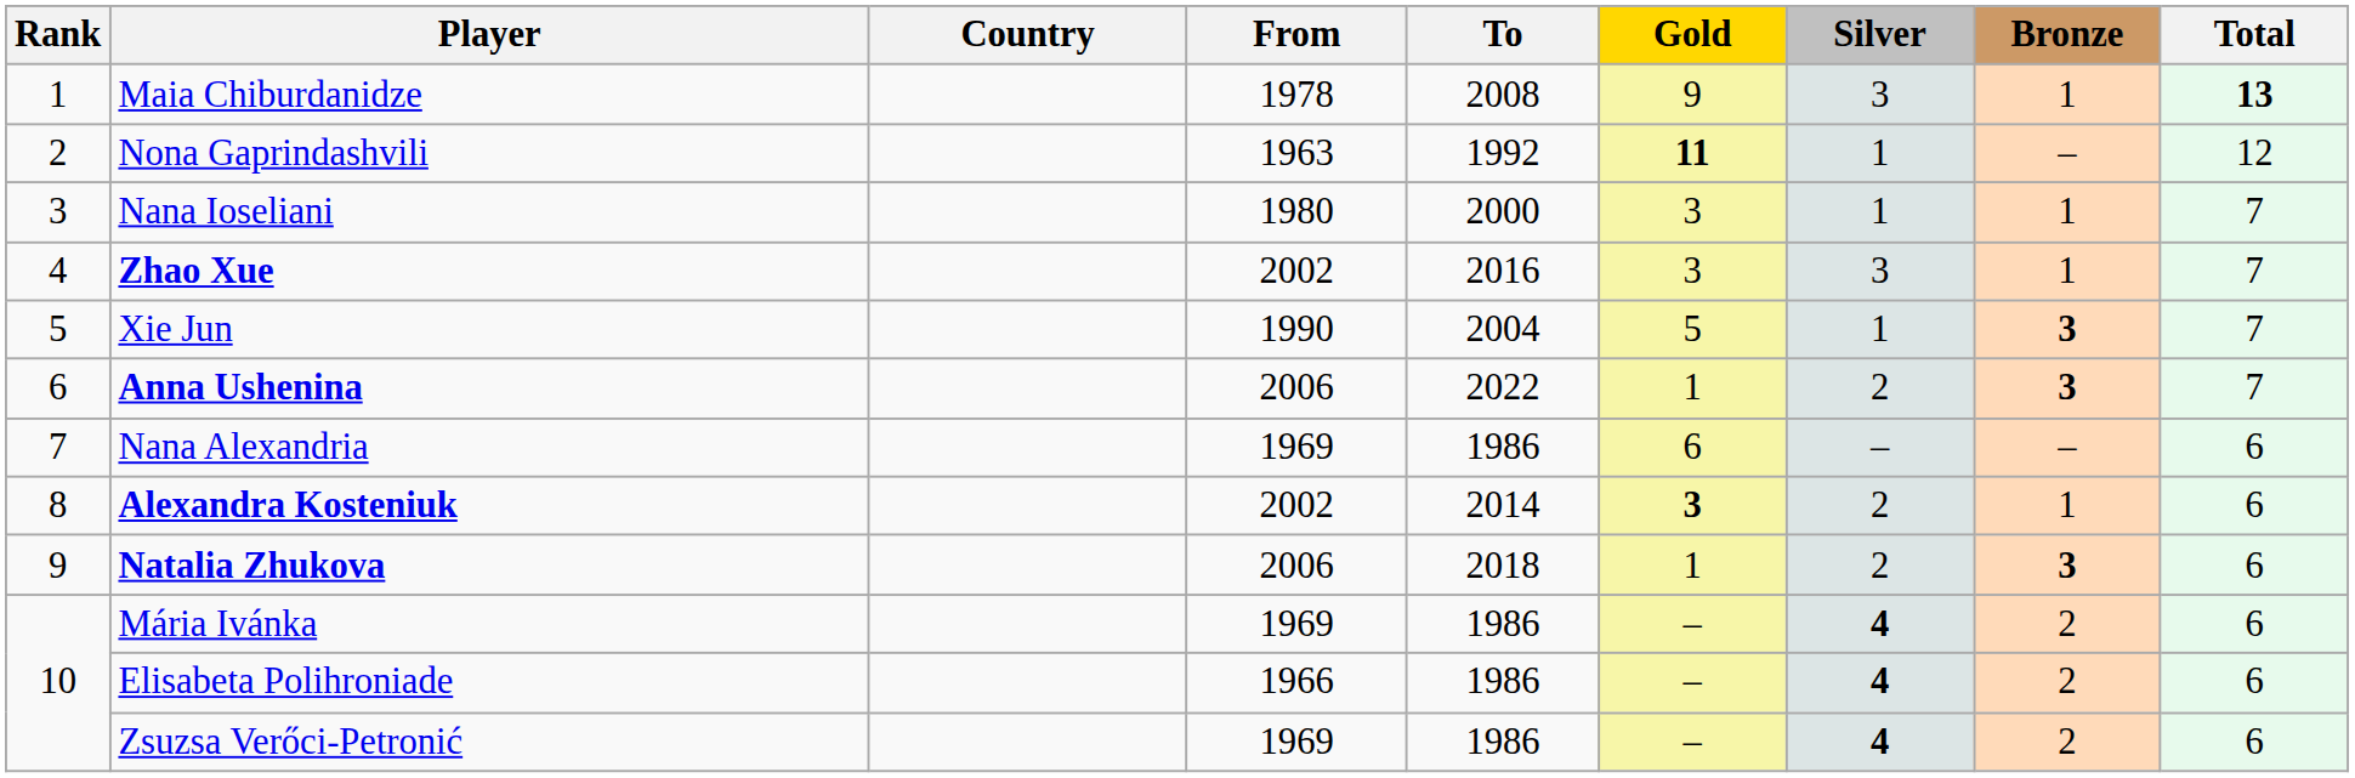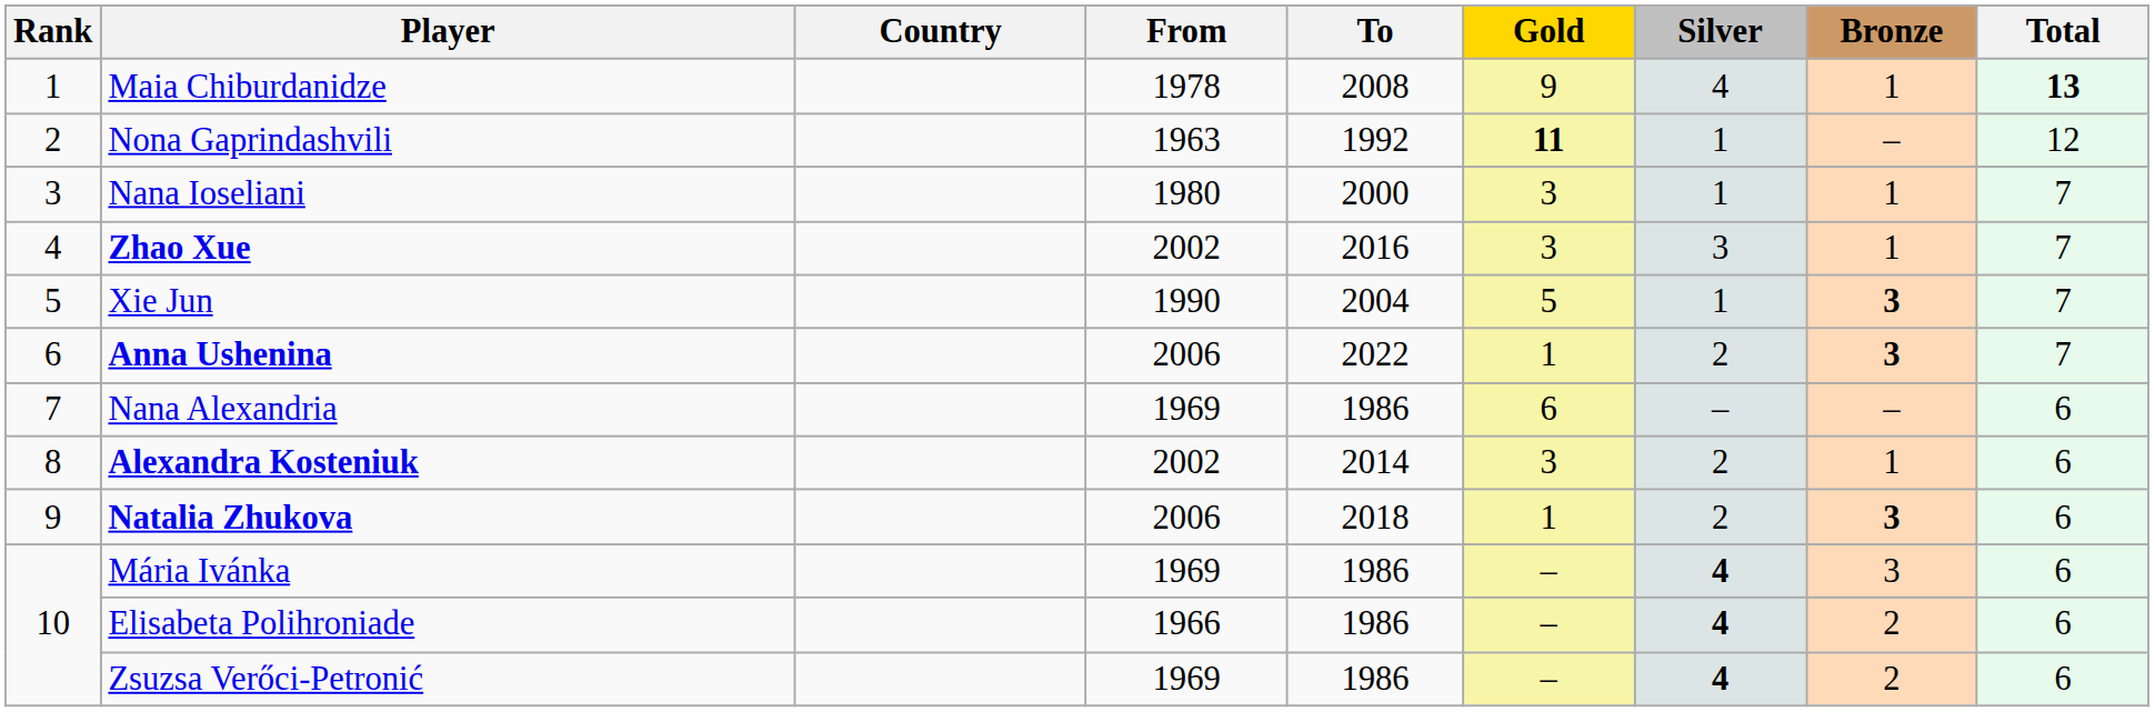Maia Chiburdanidze | Silver: 3 -> 4
Alexandra Kosteniuk | Gold: bold -> normal
Mária Ivánka | Bronze: 2 -> 3
